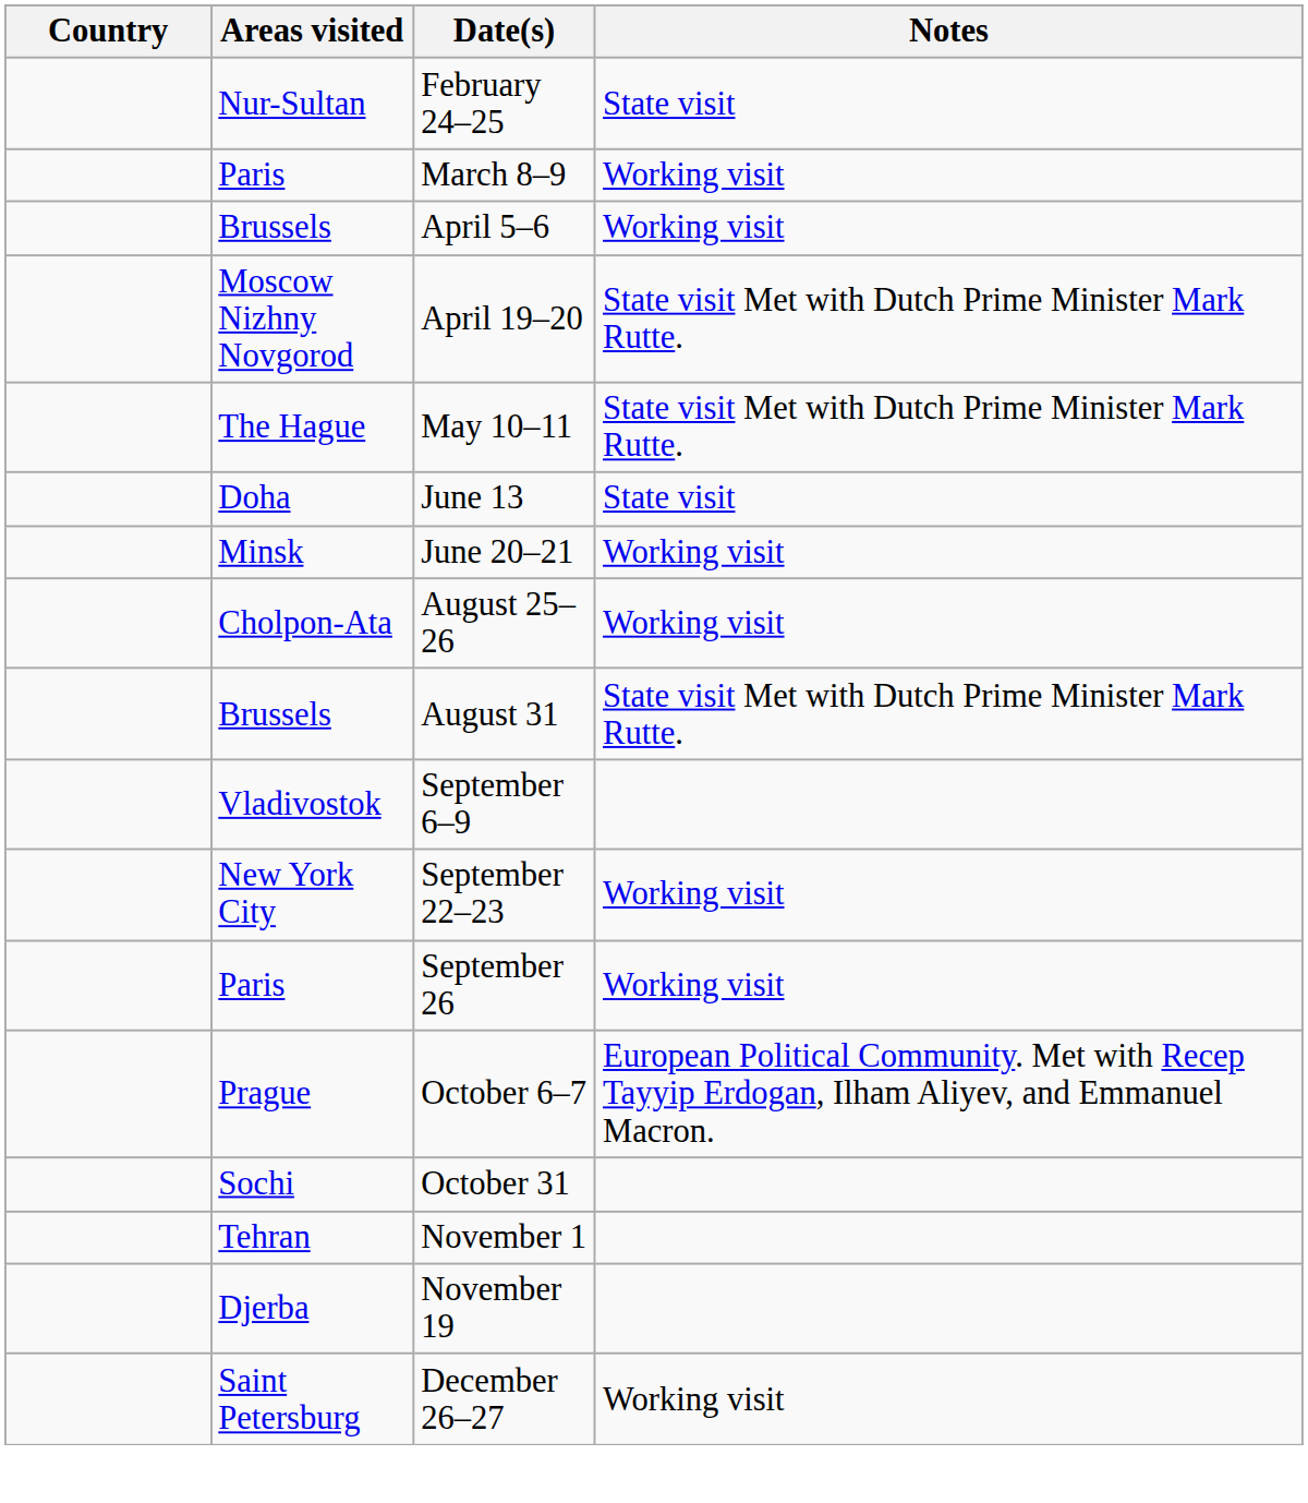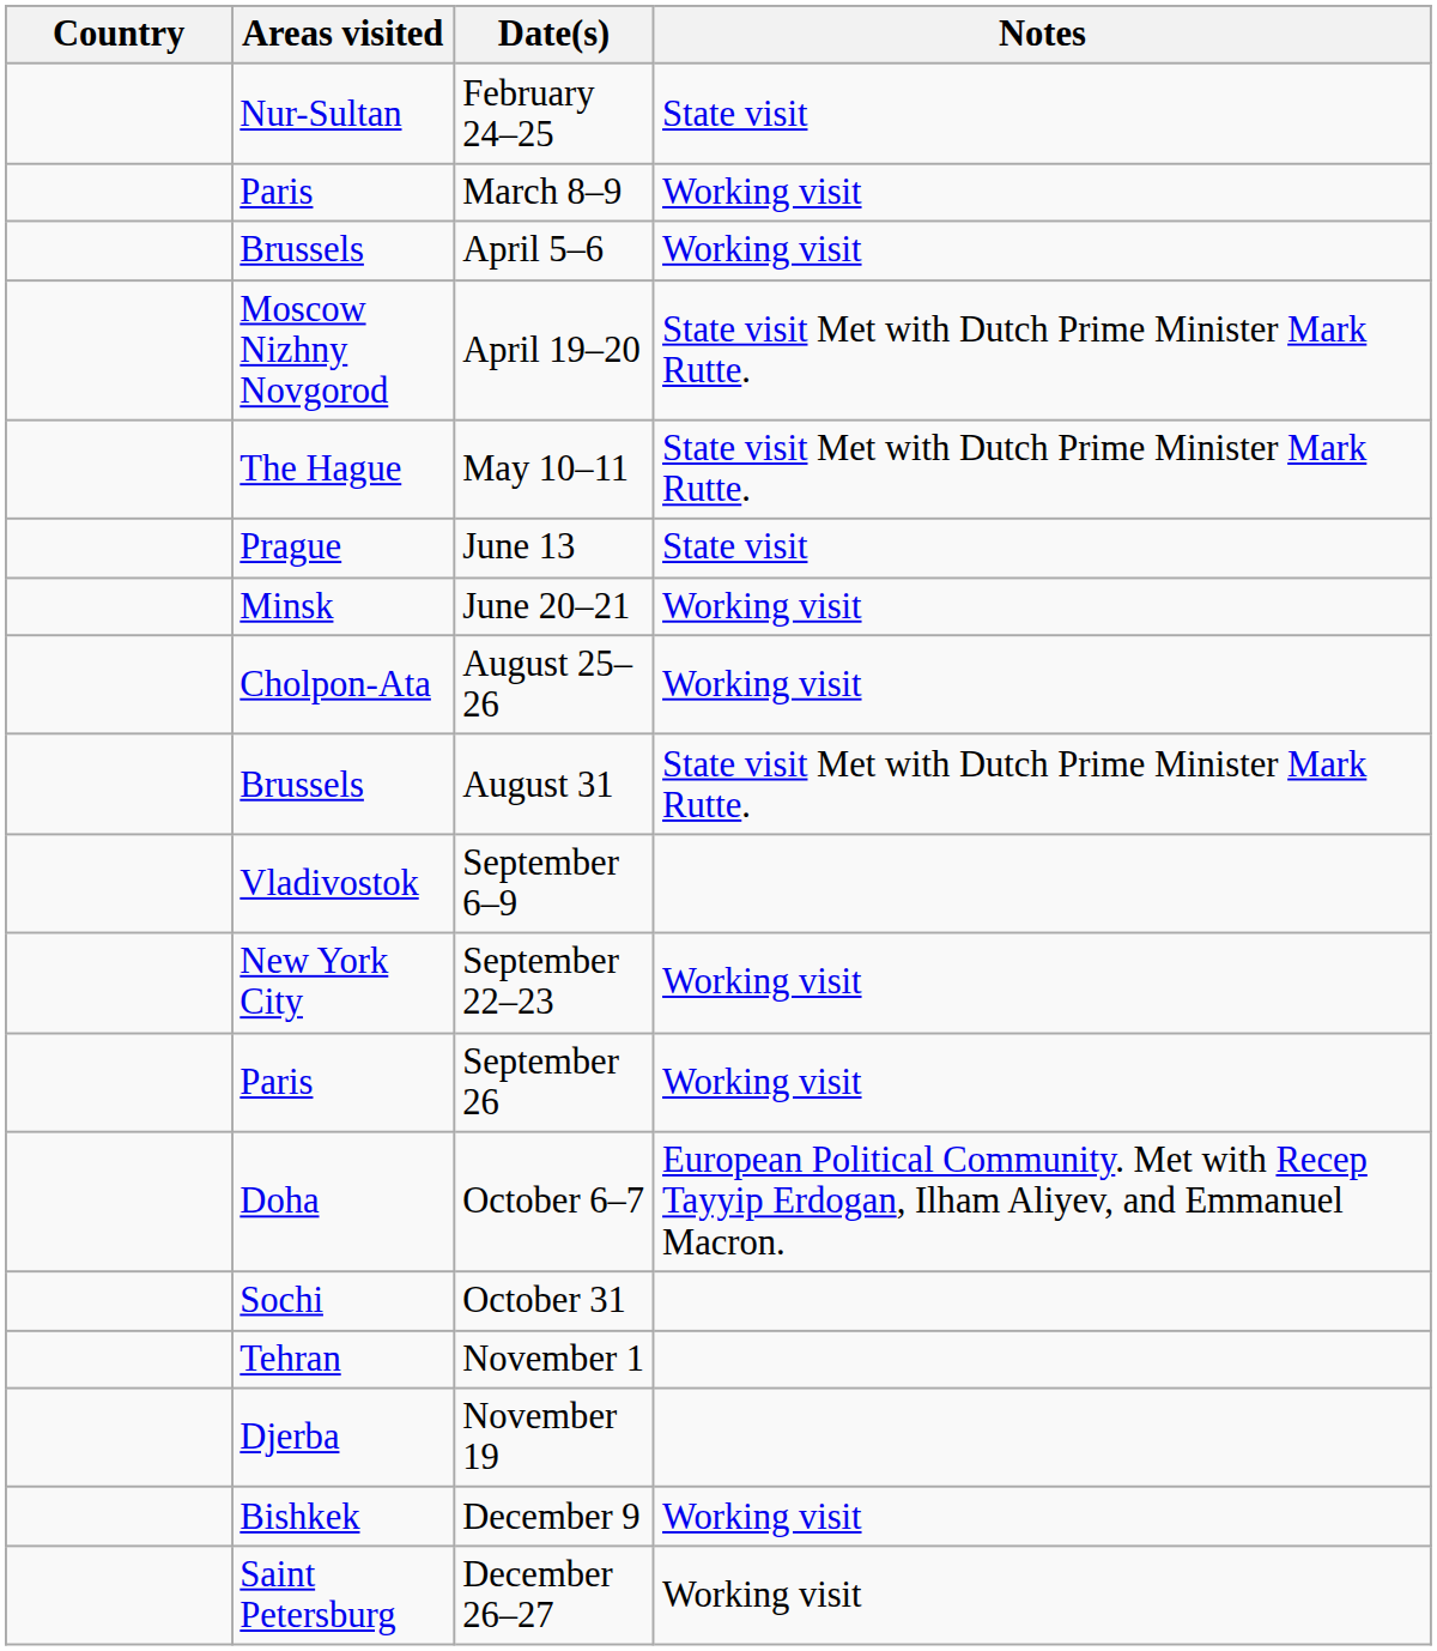June 13 | Areas visited: Doha -> Prague
October 6–7 | Areas visited: Prague -> Doha
+ row: Bishkek | December 9 | Working visit
